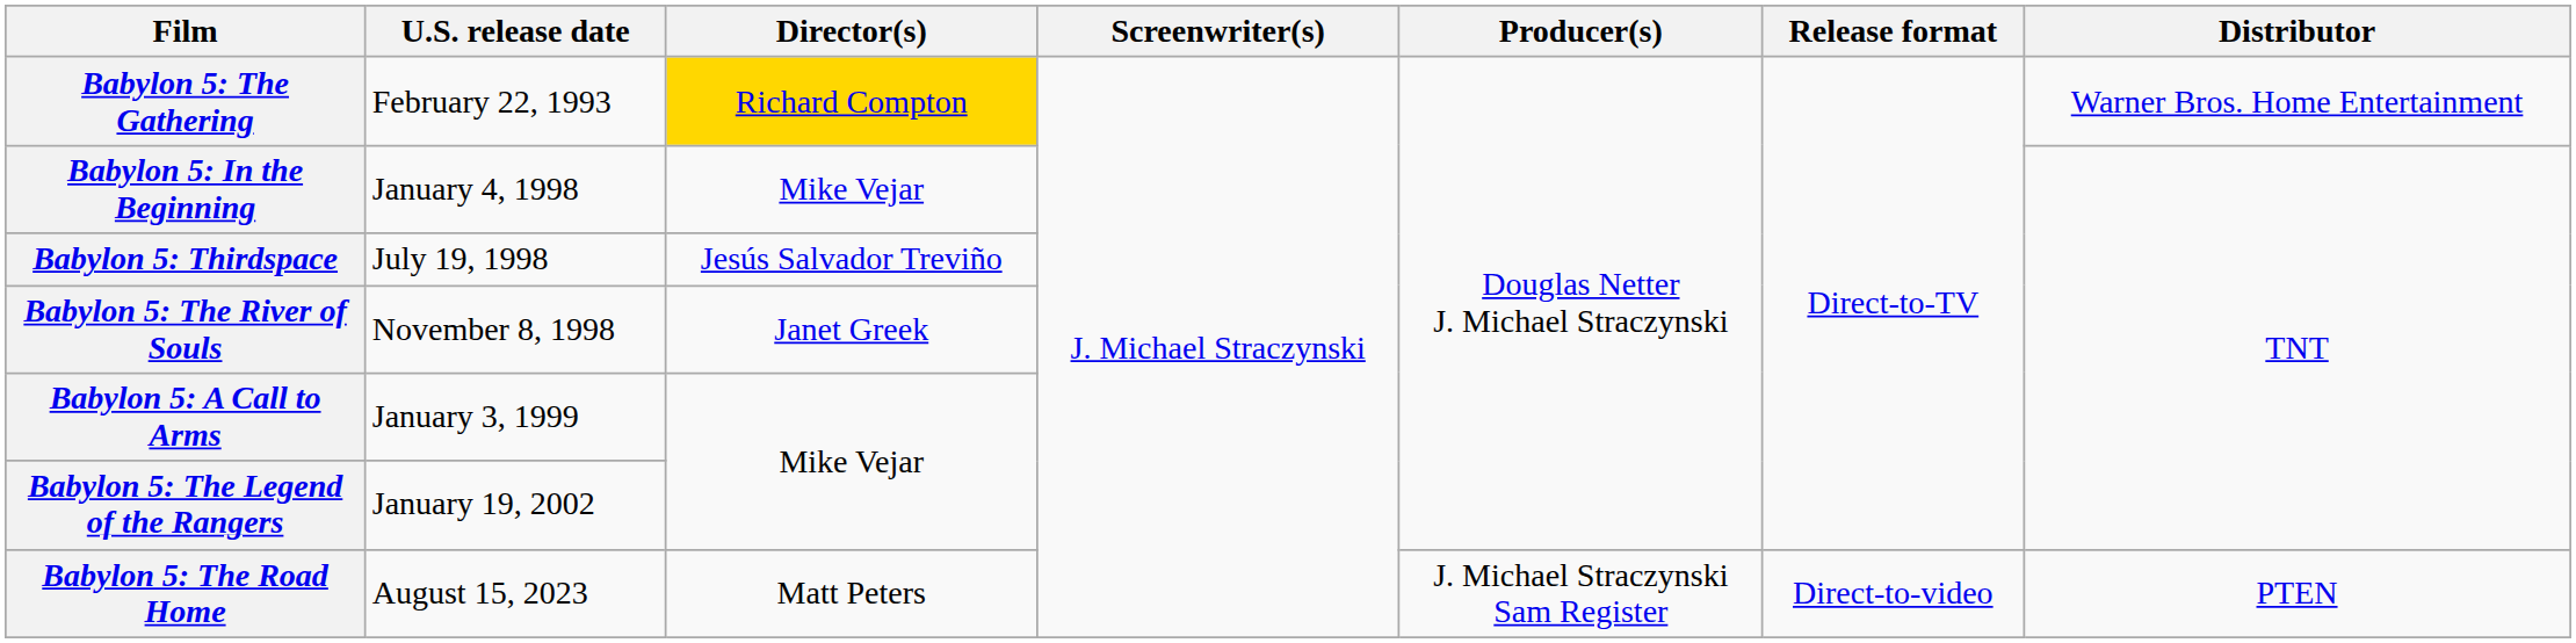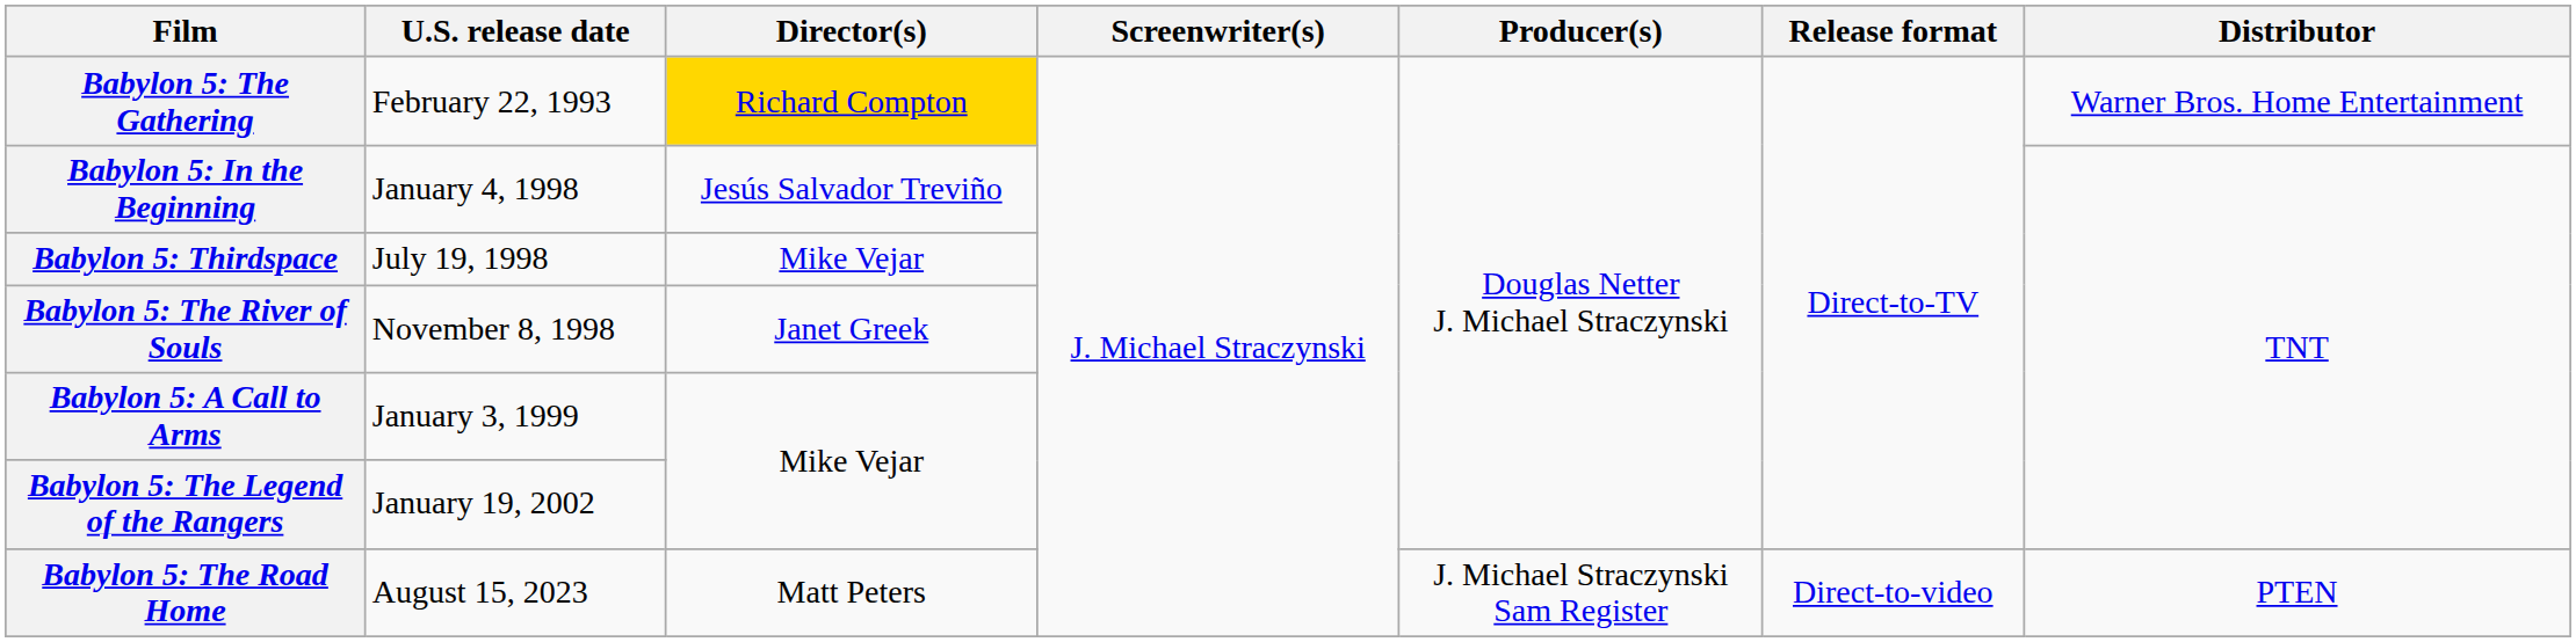Babylon 5: In the Beginning | Director(s): Mike Vejar -> Jesús Salvador Treviño
Babylon 5: Thirdspace | Director(s): Jesús Salvador Treviño -> Mike Vejar
